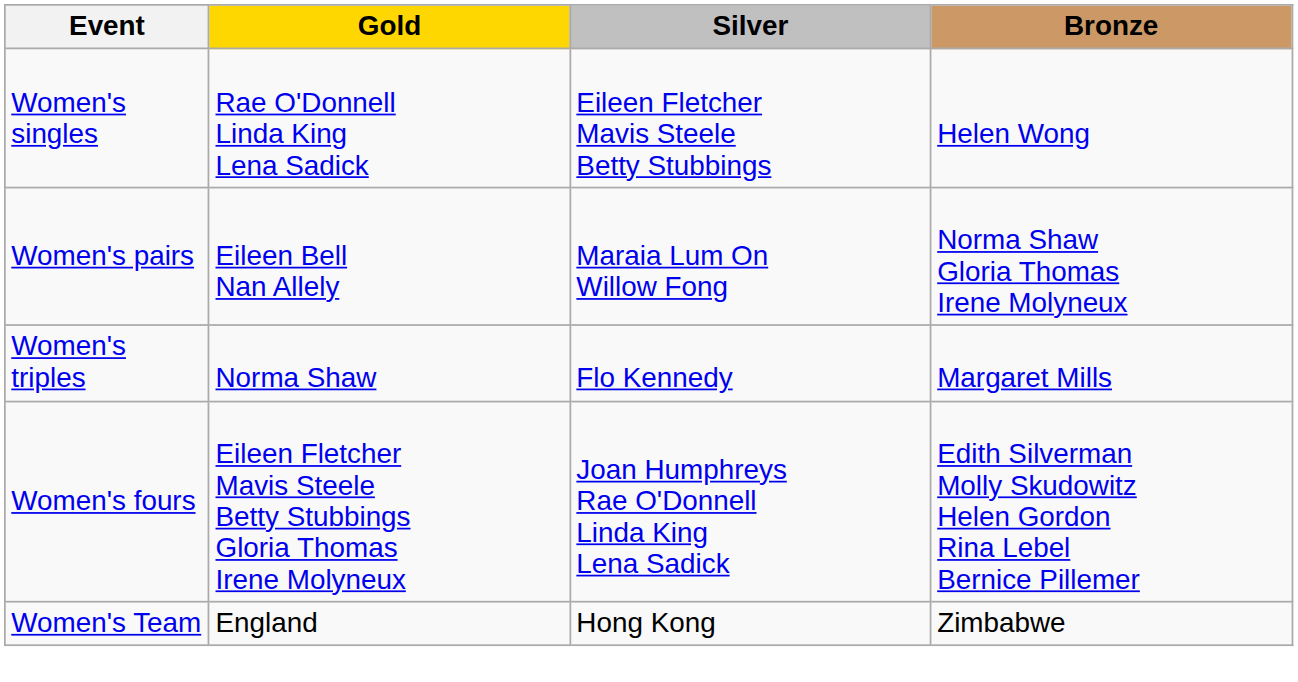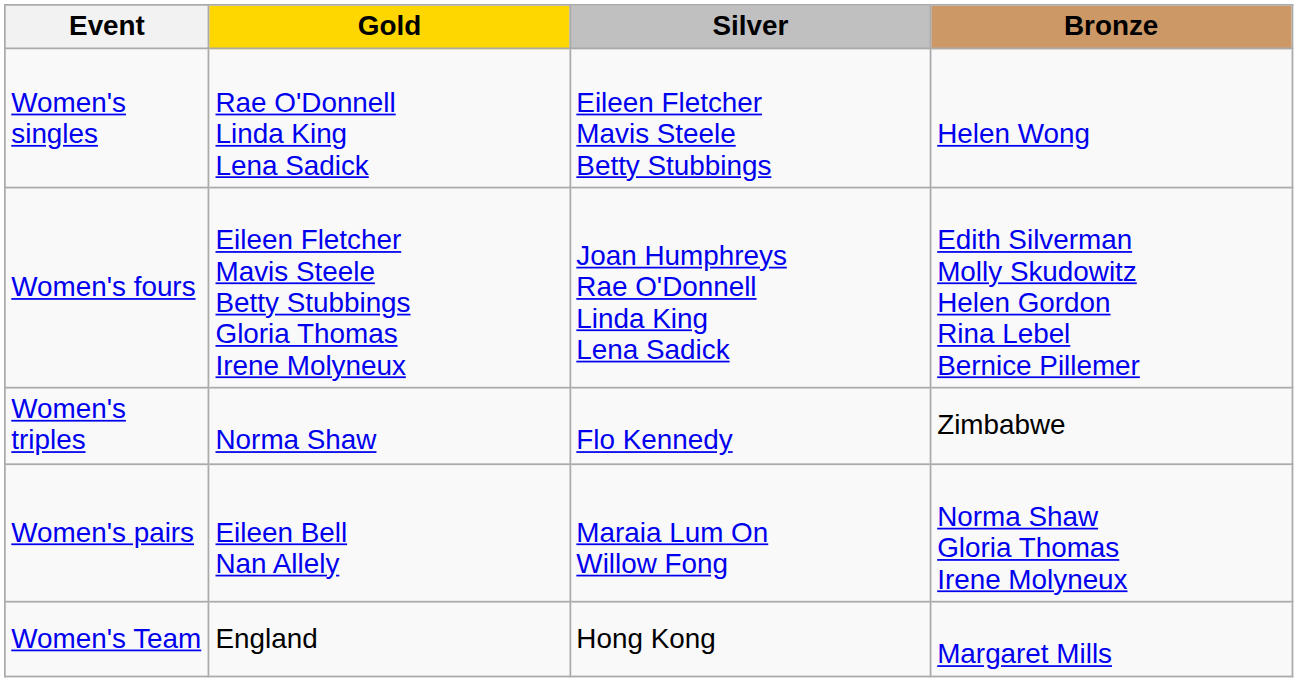rows swapped: Women's pairs <-> Women's fours
Women's triples | Bronze: Margaret Mills -> Zimbabwe
Women's Team | Bronze: Zimbabwe -> Margaret Mills
